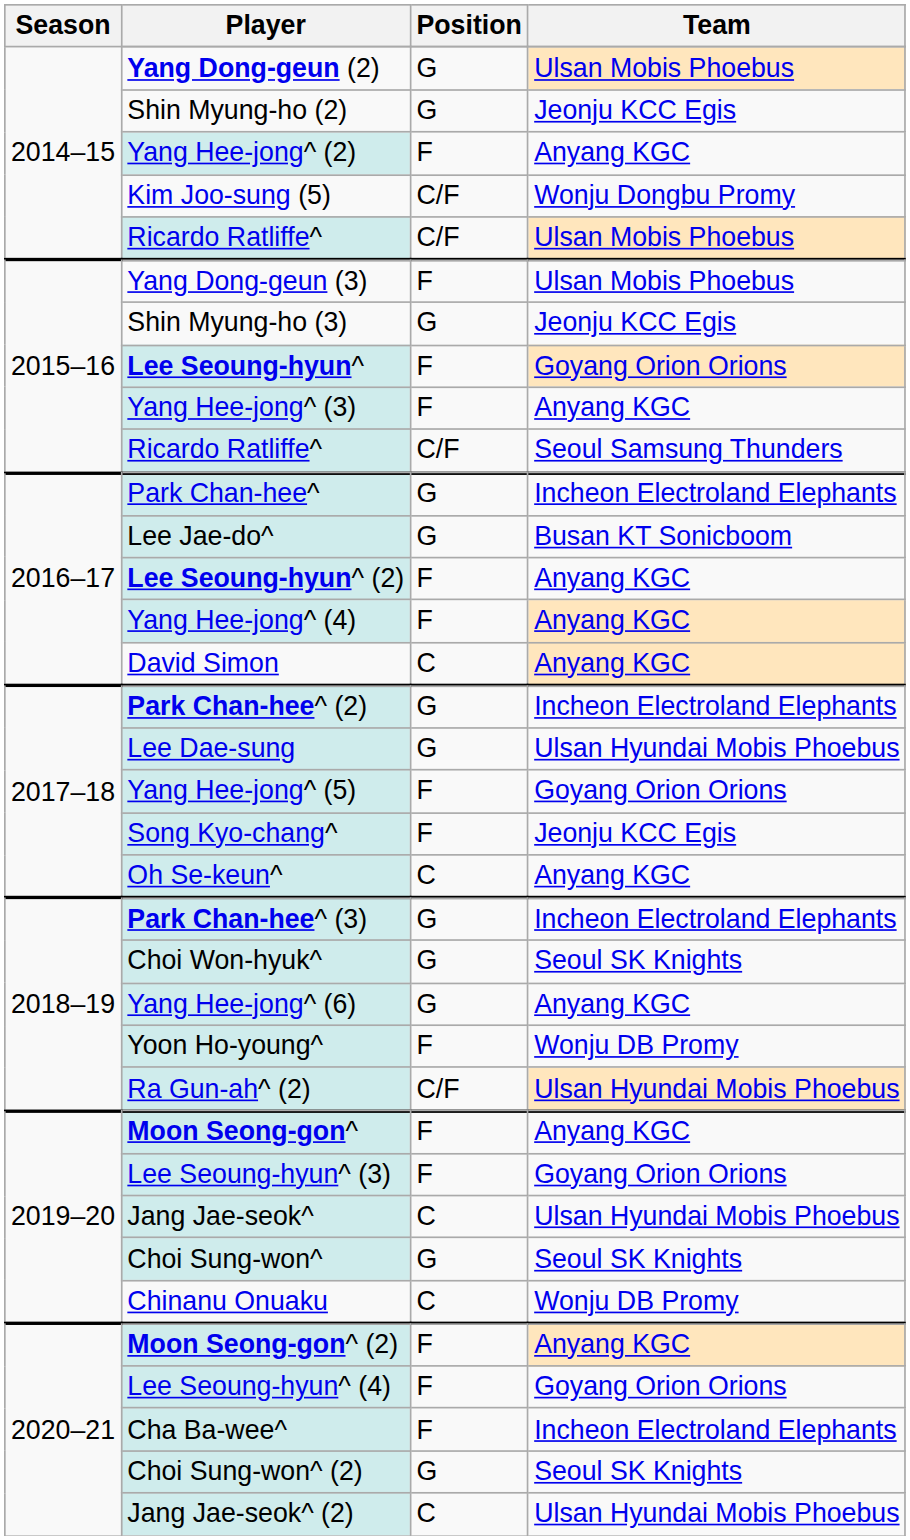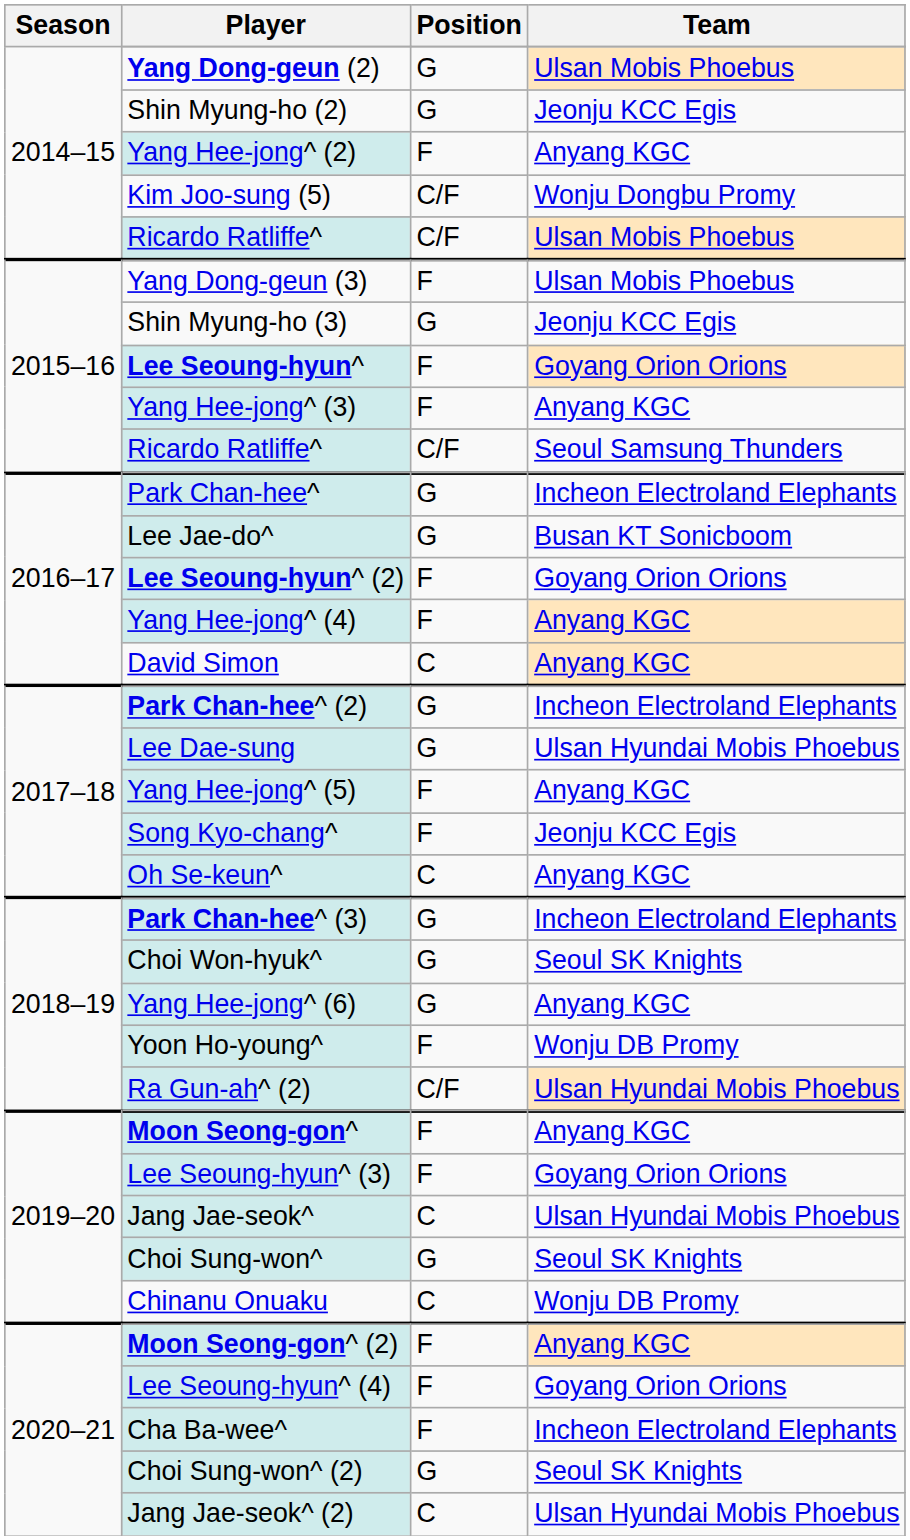Lee Seoung-hyun^ (2) | Team: Anyang KGC -> Goyang Orion Orions
Yang Hee-jong^ (5) | Team: Goyang Orion Orions -> Anyang KGC
